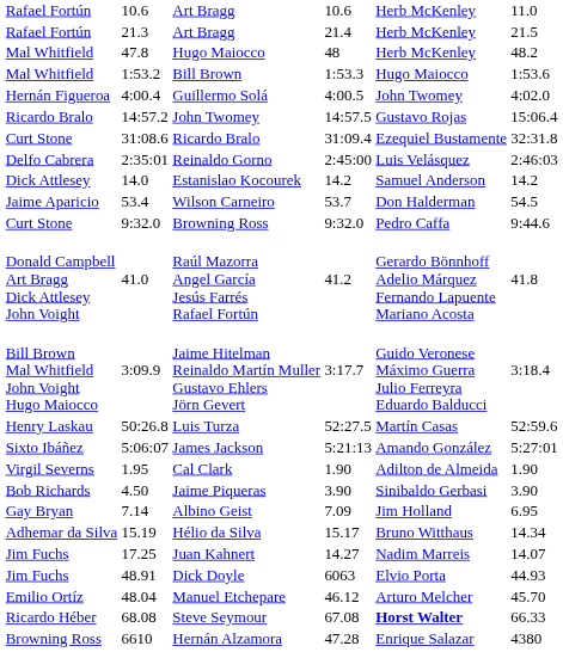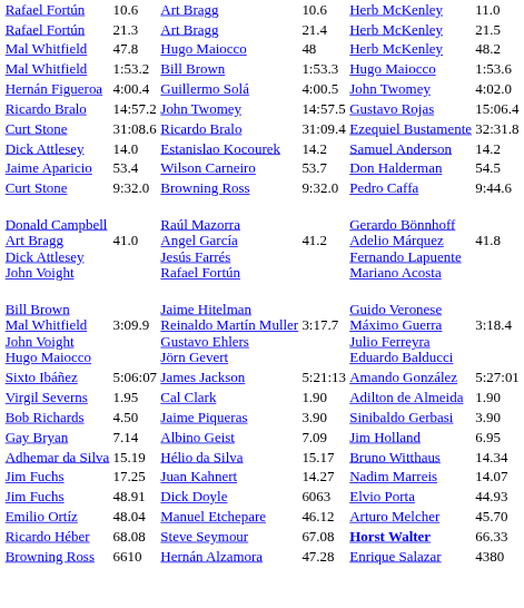- row: Delfo Cabrera | 2:35:01 | Reinaldo Gorno | 2:45:00 | Luis Velásquez | 2:46:03
- row: Henry Laskau | 50:26.8 | Luis Turza | 52:27.5 | Martín Casas | 52:59.6
